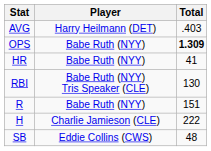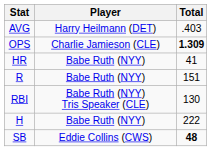OPS | Player: Babe Ruth (NYY) -> Charlie Jamieson (CLE)
rows swapped: RBI <-> R
H | Player: Charlie Jamieson (CLE) -> Babe Ruth (NYY)
SB | Total: normal -> bold
